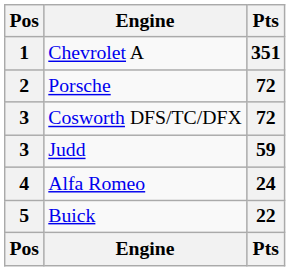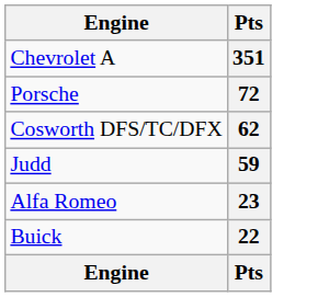- column: Pos | 1 | 2 | 3 | 3 | 4 | 5 | Pos
Cosworth DFS/TC/DFX | Pts: 72 -> 62
Alfa Romeo | Pts: 24 -> 23
